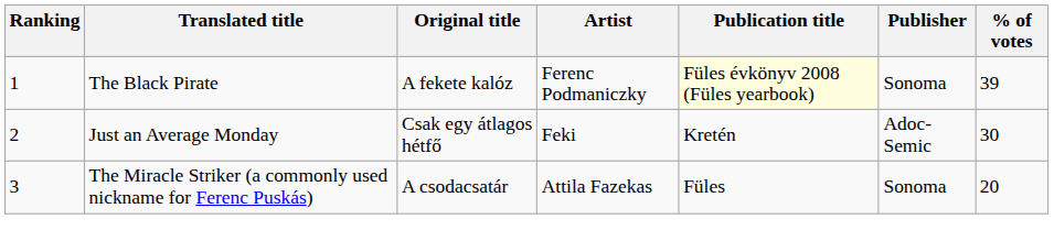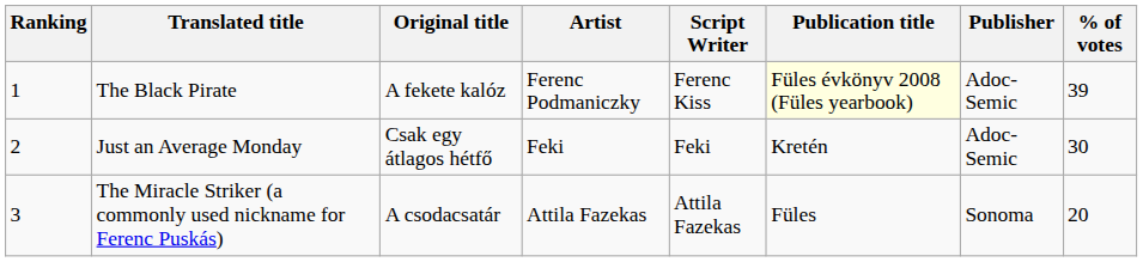+ column: Script Writer | Ferenc Kiss | Feki | Attila Fazekas
The Black Pirate | Publisher: Sonoma -> Adoc-Semic
